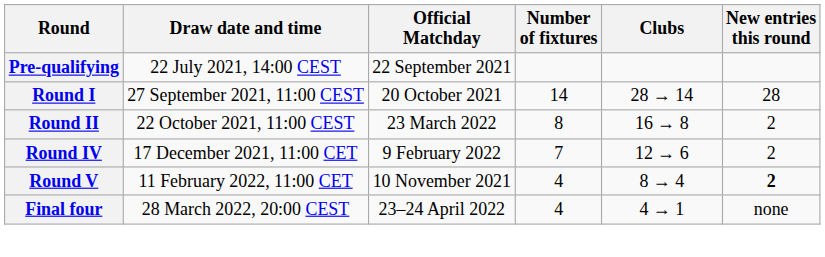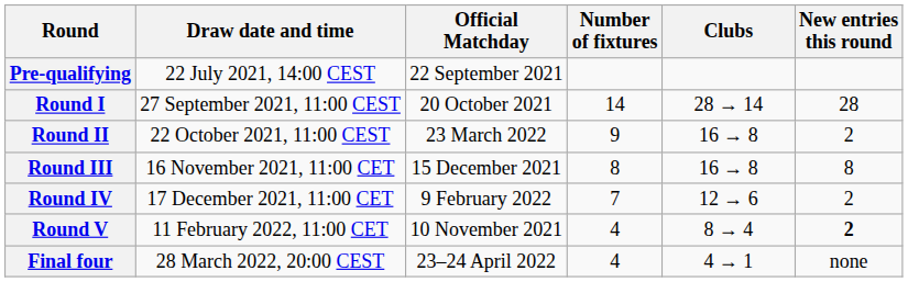Round II | Number of fixtures: 8 -> 9
+ row: Round III | 16 November 2021, 11:00 CET | 15 December 2021 | 8 | 16 → 8 | 8
